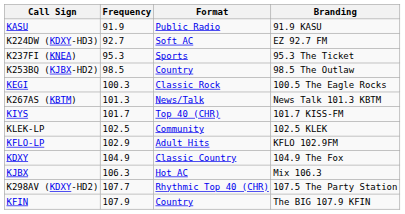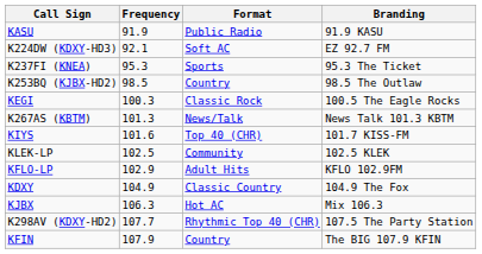K224DW (KDXY-HD3) | Frequency: 92.7 -> 92.1
KIYS | Frequency: 101.7 -> 101.6
